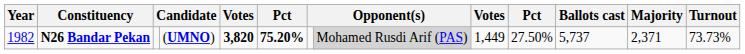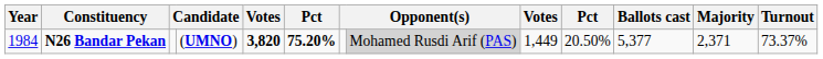N26 Bandar Pekan | Year: 1982 -> 1984
N26 Bandar Pekan | column 10: 27.50% -> 20.50%
N26 Bandar Pekan | Ballots cast: 5,737 -> 5,377
N26 Bandar Pekan | Turnout: 73.73% -> 73.37%
